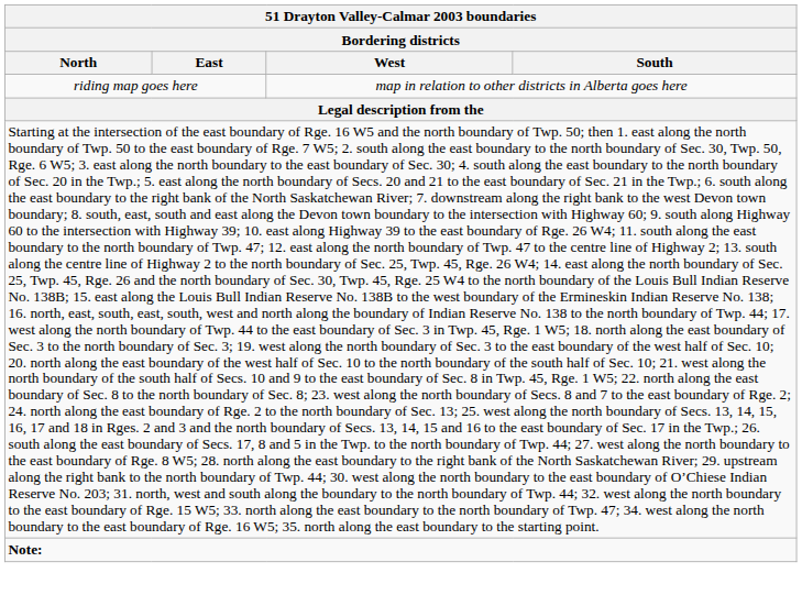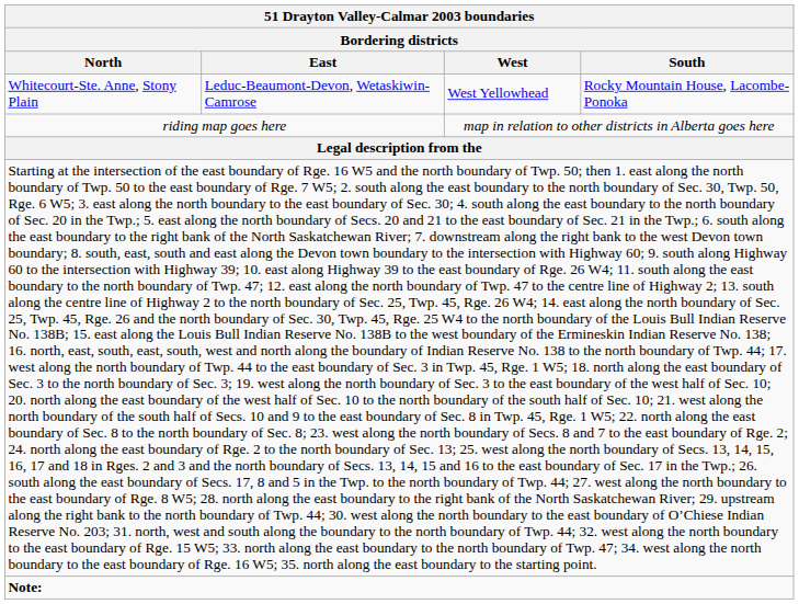+ row: Whitecourt-Ste. Anne, Stony Plain | Leduc-Beaumont-Devon, Wetaskiwin-Camrose | West Yellowhead | Rocky Mountain House, Lacombe-Ponoka
